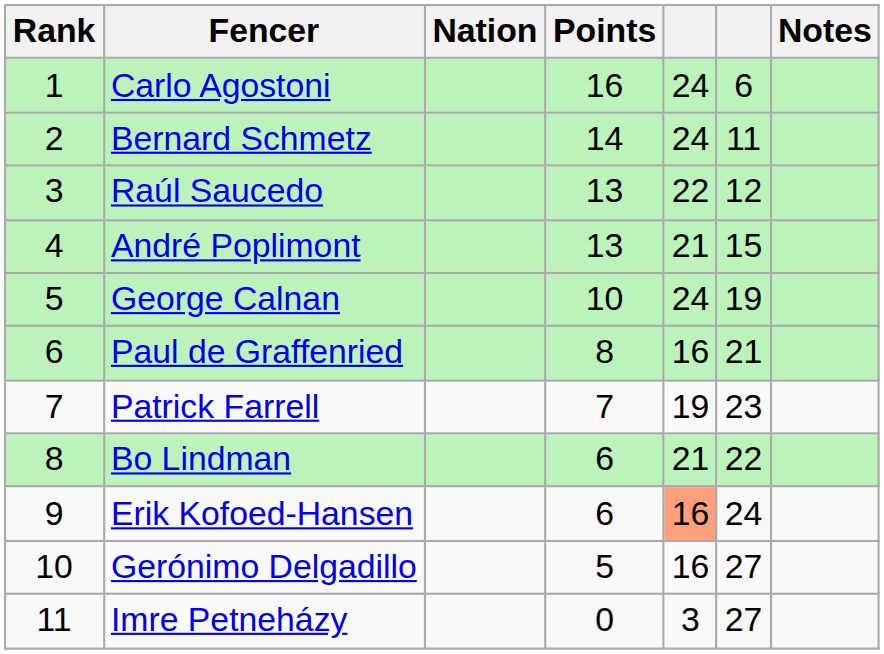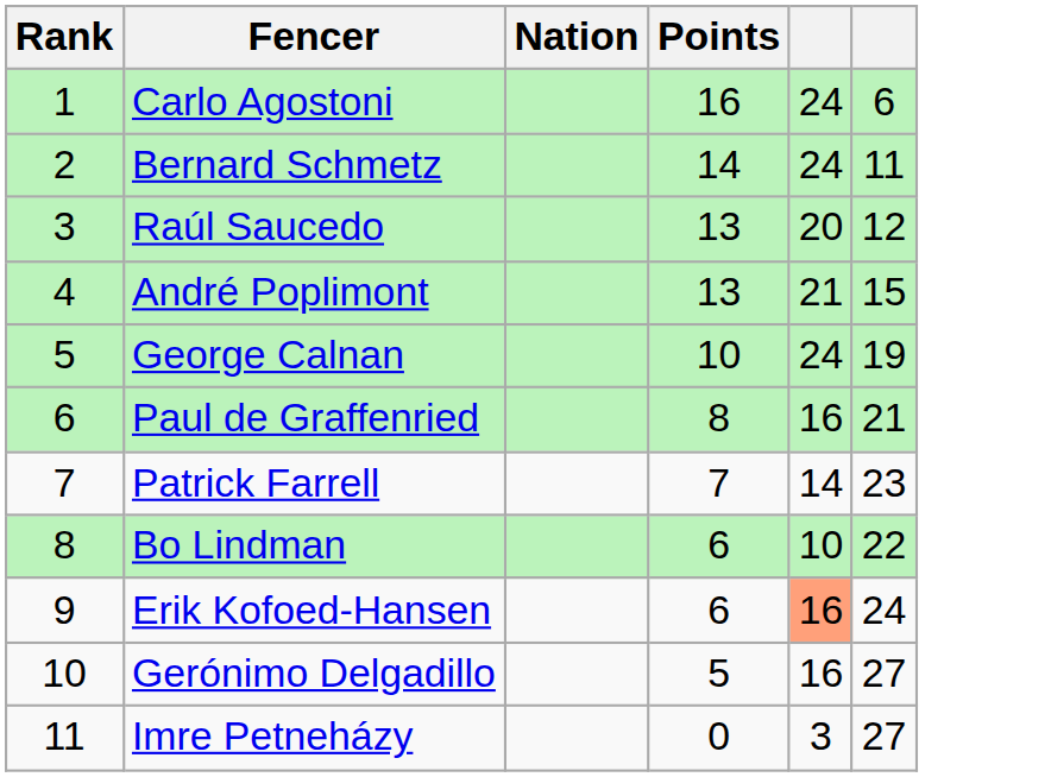- column: Notes
Raúl Saucedo | column 5: 22 -> 20
Patrick Farrell | column 5: 19 -> 14
Bo Lindman | column 5: 21 -> 10
